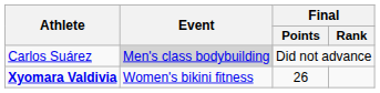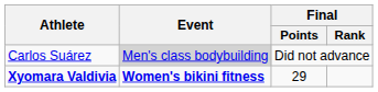Xyomara Valdivia | Event: normal -> bold
Xyomara Valdivia | Final / Points: 26 -> 29
